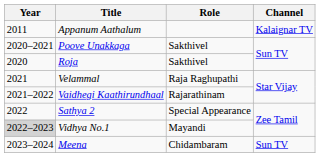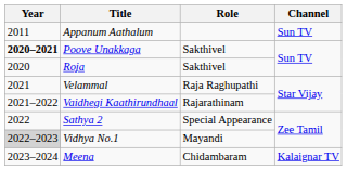Appanum Aathalum | Channel: Kalaignar TV -> Sun TV
Poove Unakkaga | Year: normal -> bold
Meena | Channel: Sun TV -> Kalaignar TV
